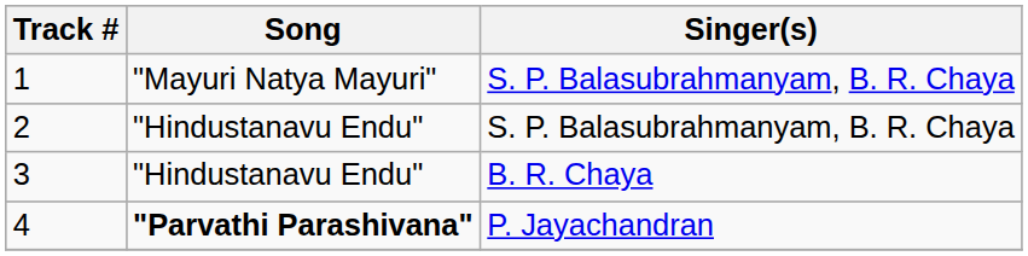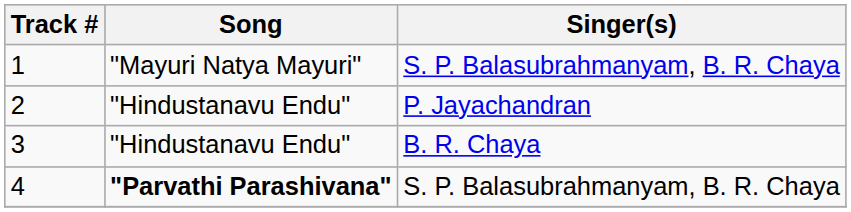2 | Singer(s): S. P. Balasubrahmanyam, B. R. Chaya -> P. Jayachandran
4 | Singer(s): P. Jayachandran -> S. P. Balasubrahmanyam, B. R. Chaya
